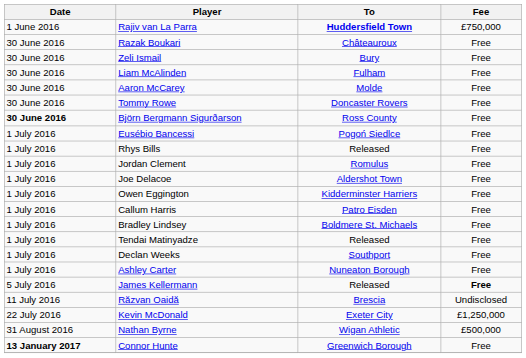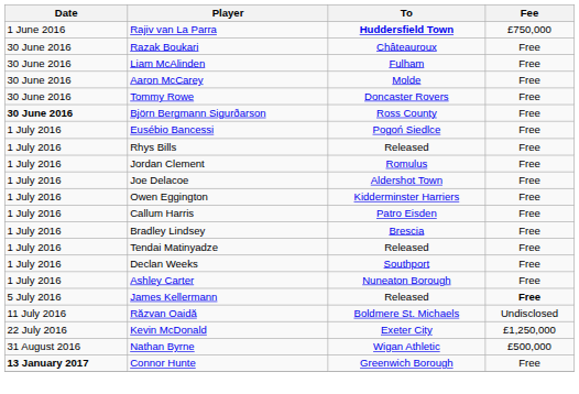- row: 30 June 2016 | Zeli Ismail | Bury | Free
Bradley Lindsey | To: Boldmere St. Michaels -> Brescia
Răzvan Oaidă | To: Brescia -> Boldmere St. Michaels
